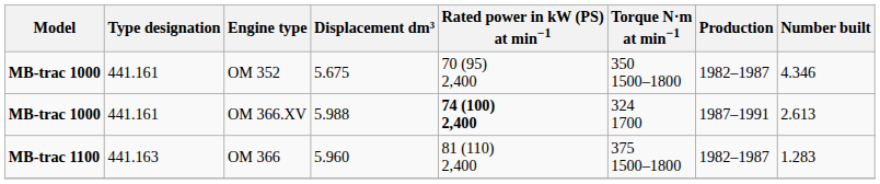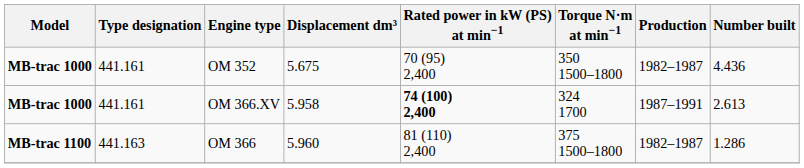OM 352 | Number built: 4.346 -> 4.436
OM 366.XV | Displacement dm³: 5.988 -> 5.958
OM 366 | Number built: 1.283 -> 1.286
